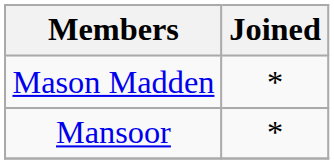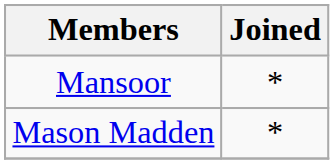rows swapped: Mansoor <-> Mason Madden
